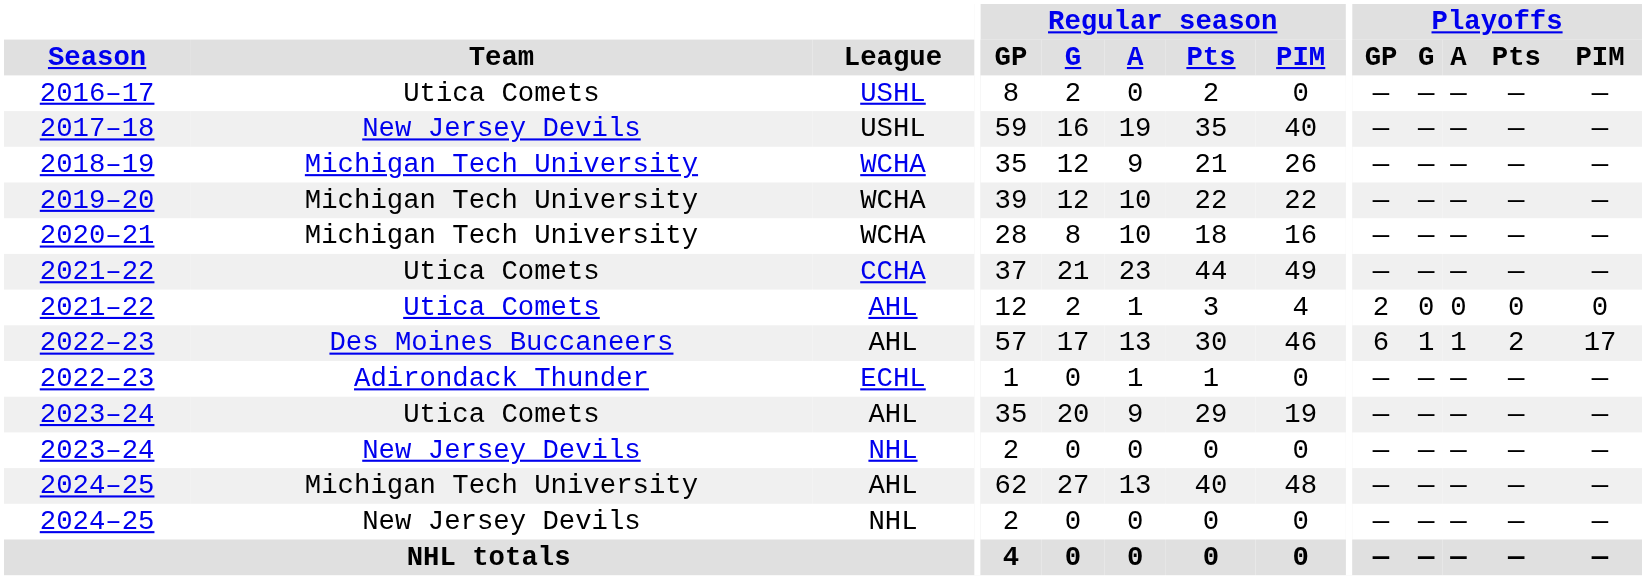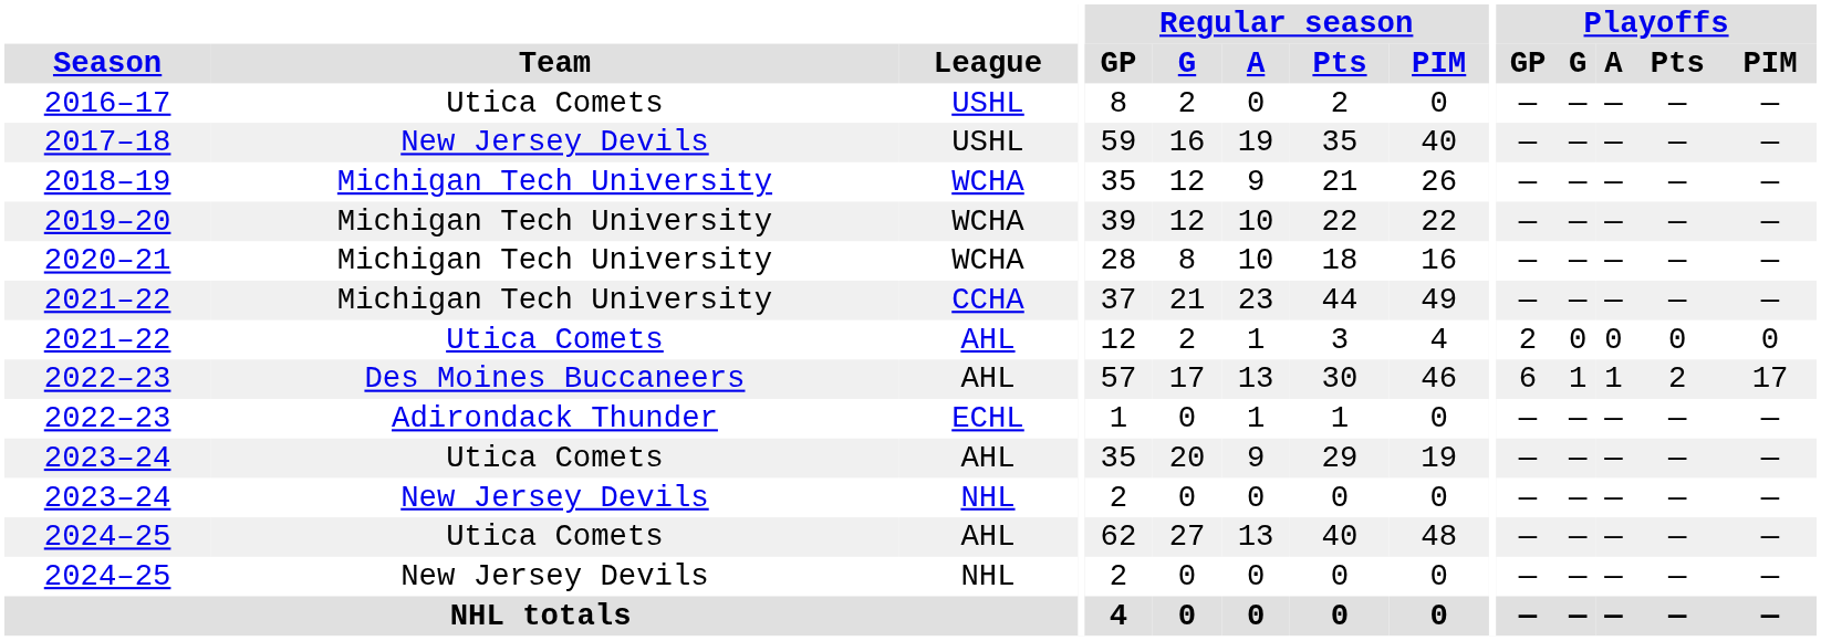2021–22 / CCHA | Team: Utica Comets -> Michigan Tech University
2024–25 / AHL | Team: Michigan Tech University -> Utica Comets
